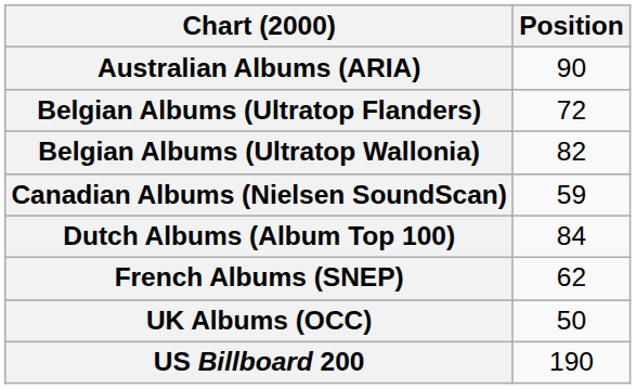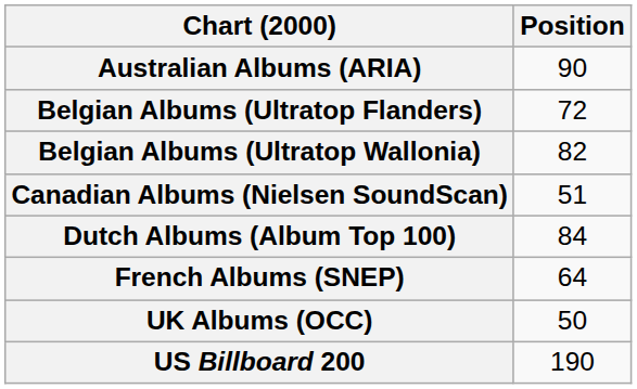Canadian Albums (Nielsen SoundScan) | Position: 59 -> 51
French Albums (SNEP) | Position: 62 -> 64
